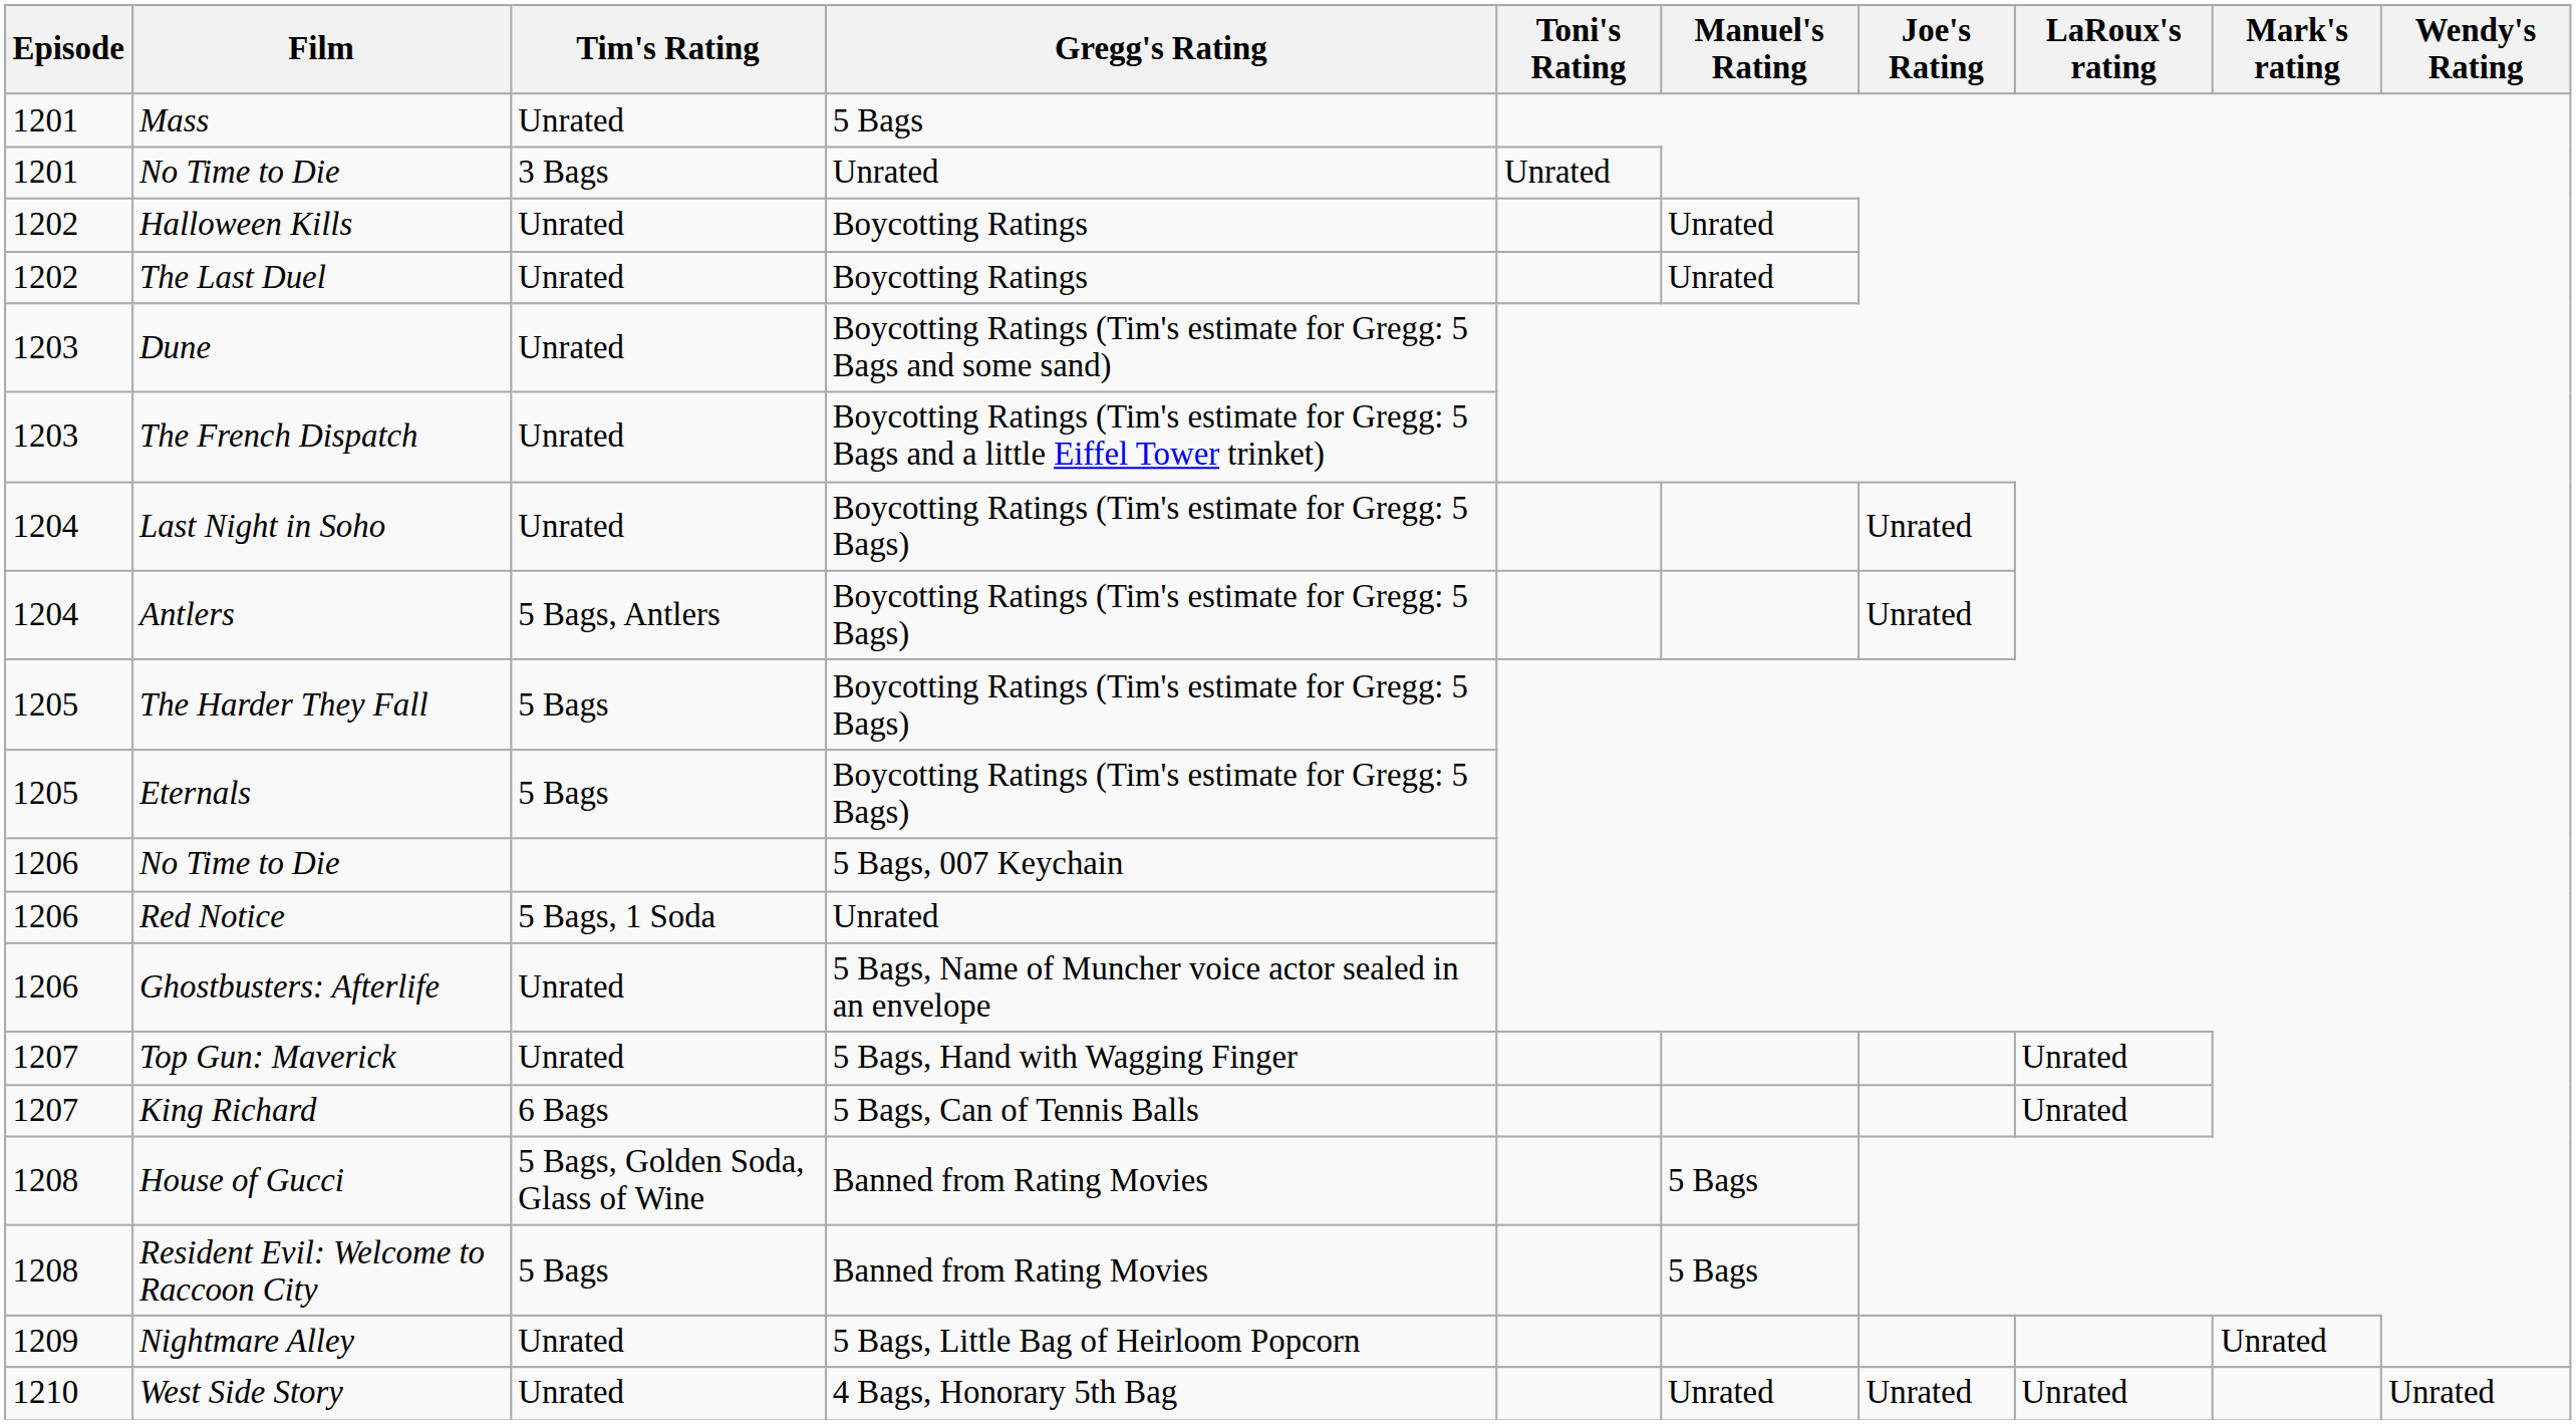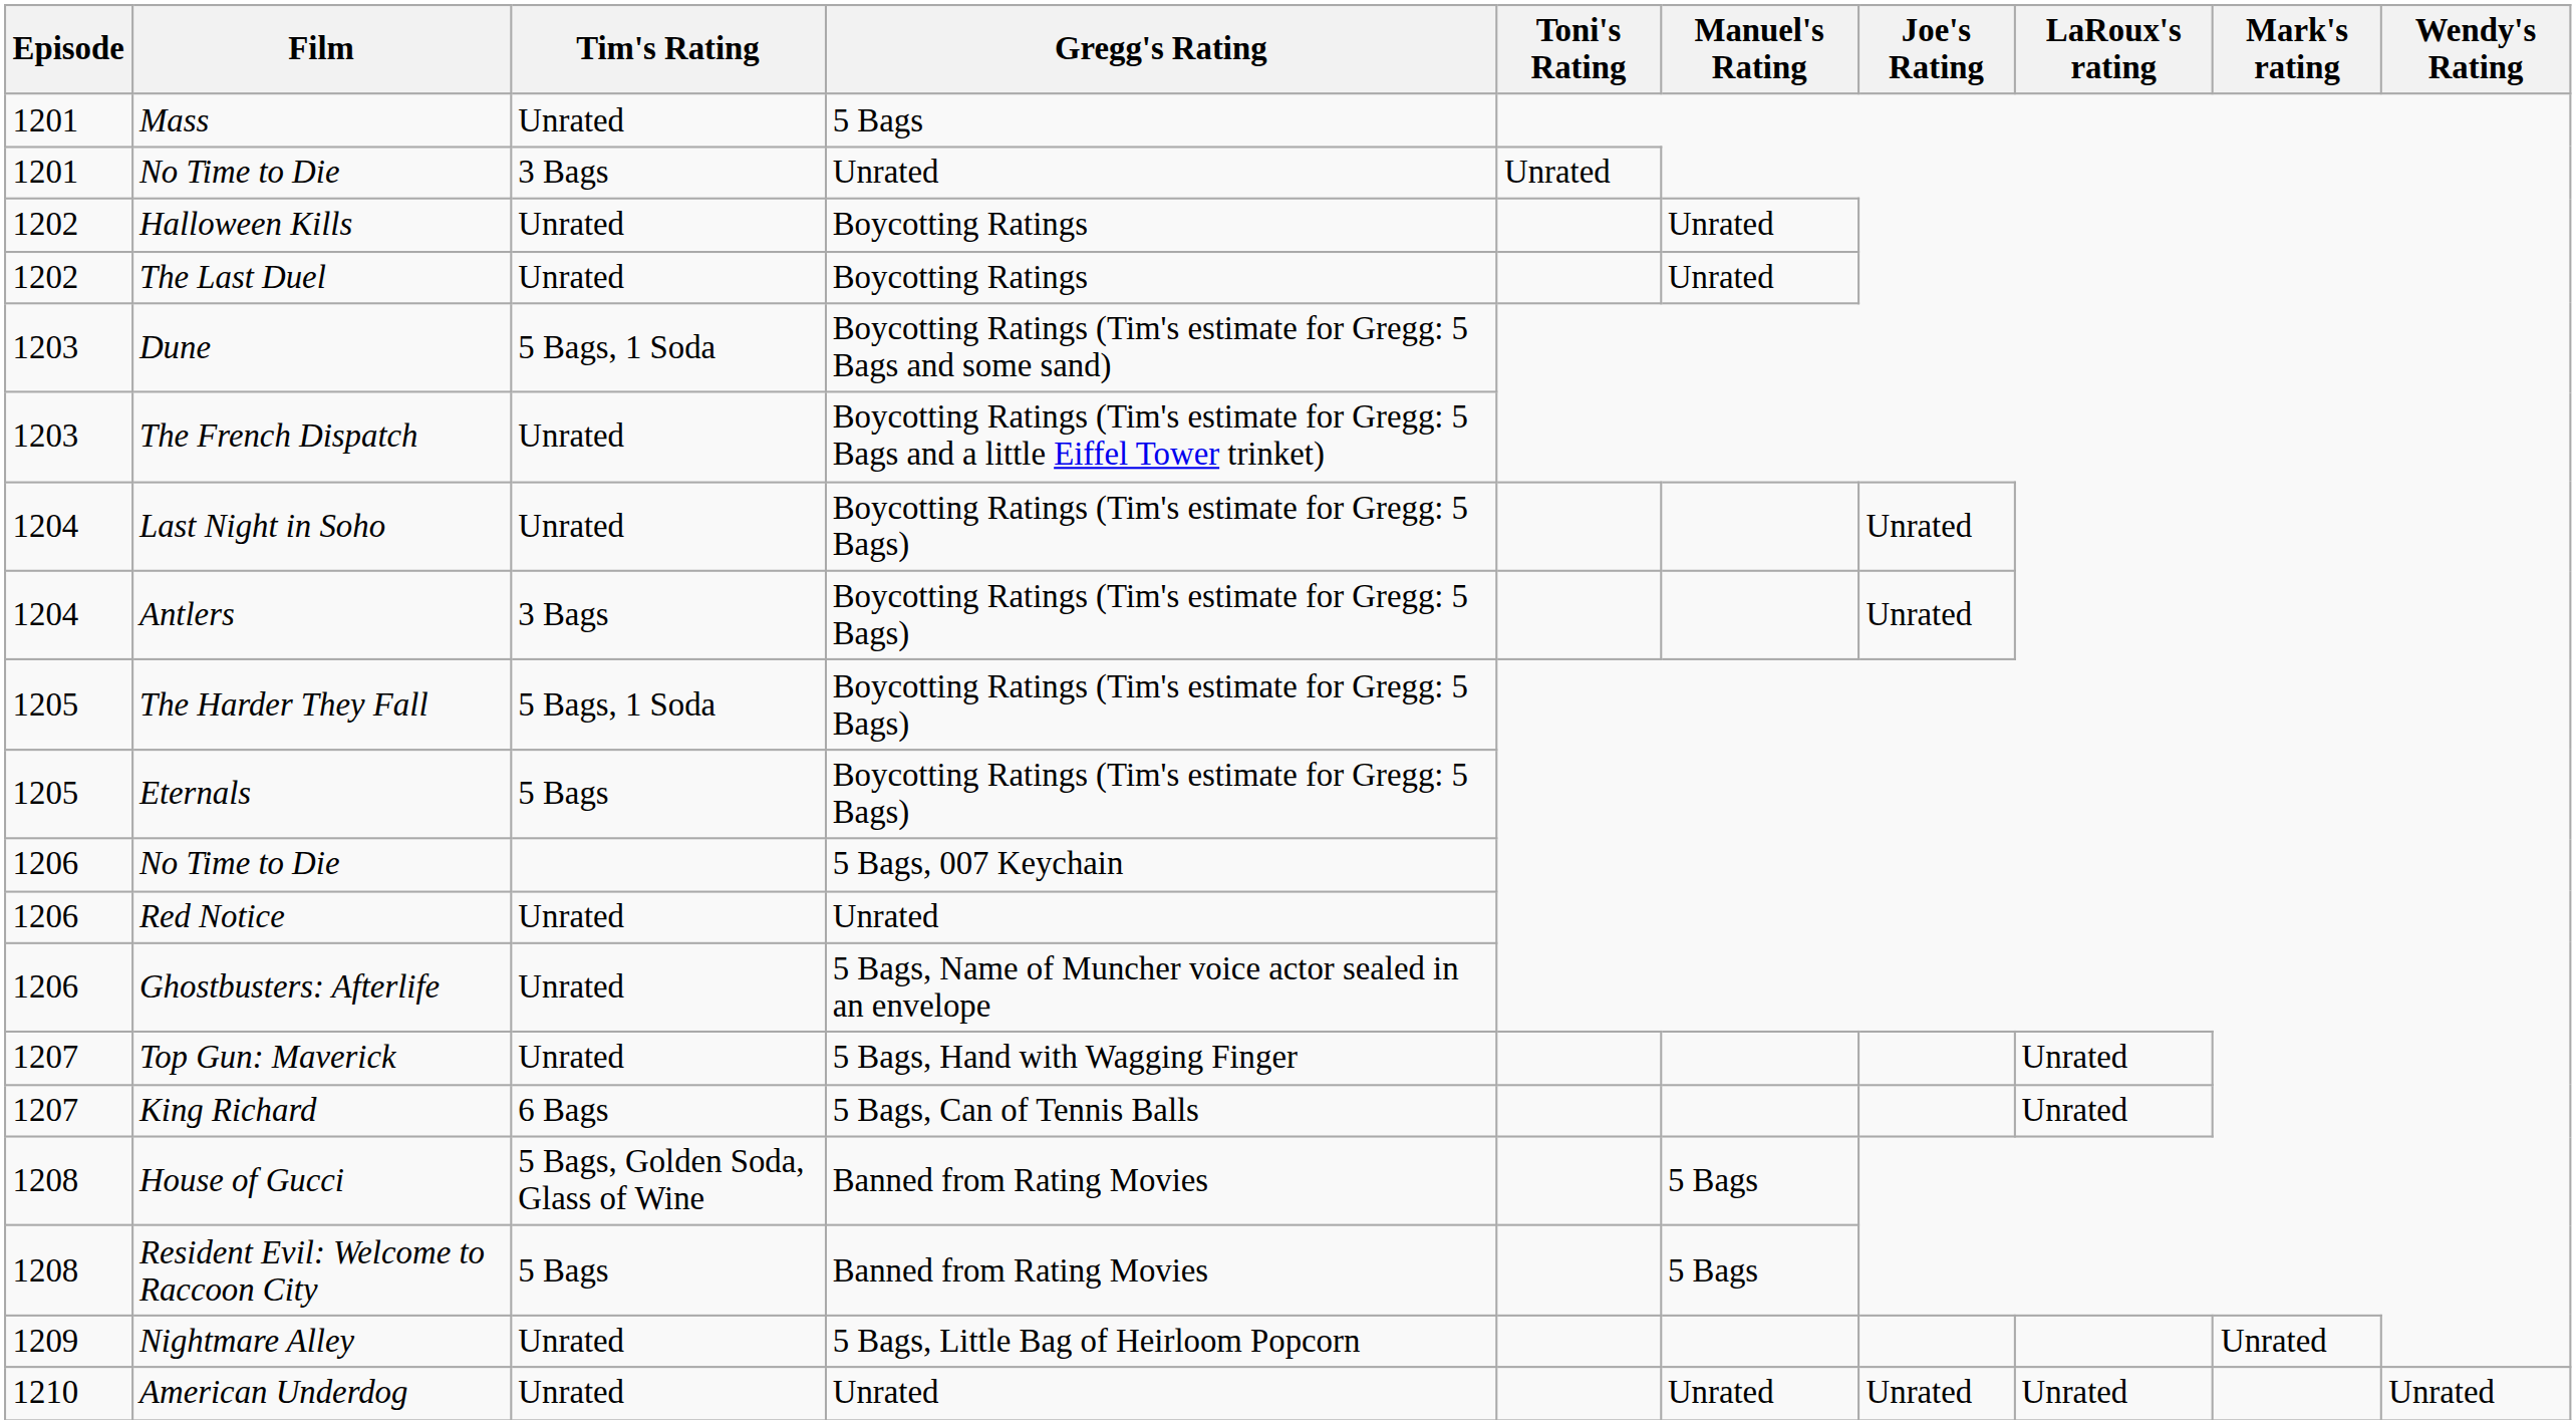Dune | Tim's Rating: Unrated -> 5 Bags, 1 Soda
Antlers | Tim's Rating: 5 Bags, Antlers -> 3 Bags
The Harder They Fall | Tim's Rating: 5 Bags -> 5 Bags, 1 Soda
Red Notice | Tim's Rating: 5 Bags, 1 Soda -> Unrated
+ row: 1210 | American Underdog | Unrated | Unrated | Unrated | Unrated | Unrated | Unrated
- row: 1210 | West Side Story | Unrated | 4 Bags, Honorary 5th Bag | Unrated | Unrated | Unrated | Unrated
